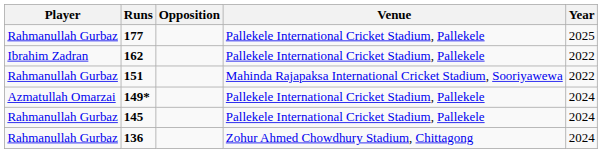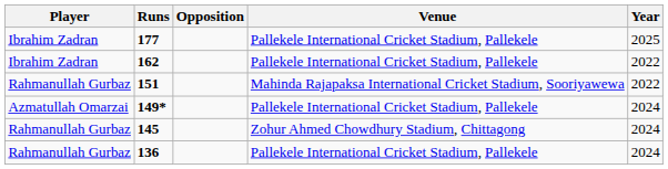177 | Player: Rahmanullah Gurbaz -> Ibrahim Zadran
145 | Venue: Pallekele International Cricket Stadium, Pallekele -> Zohur Ahmed Chowdhury Stadium, Chittagong
136 | Venue: Zohur Ahmed Chowdhury Stadium, Chittagong -> Pallekele International Cricket Stadium, Pallekele
